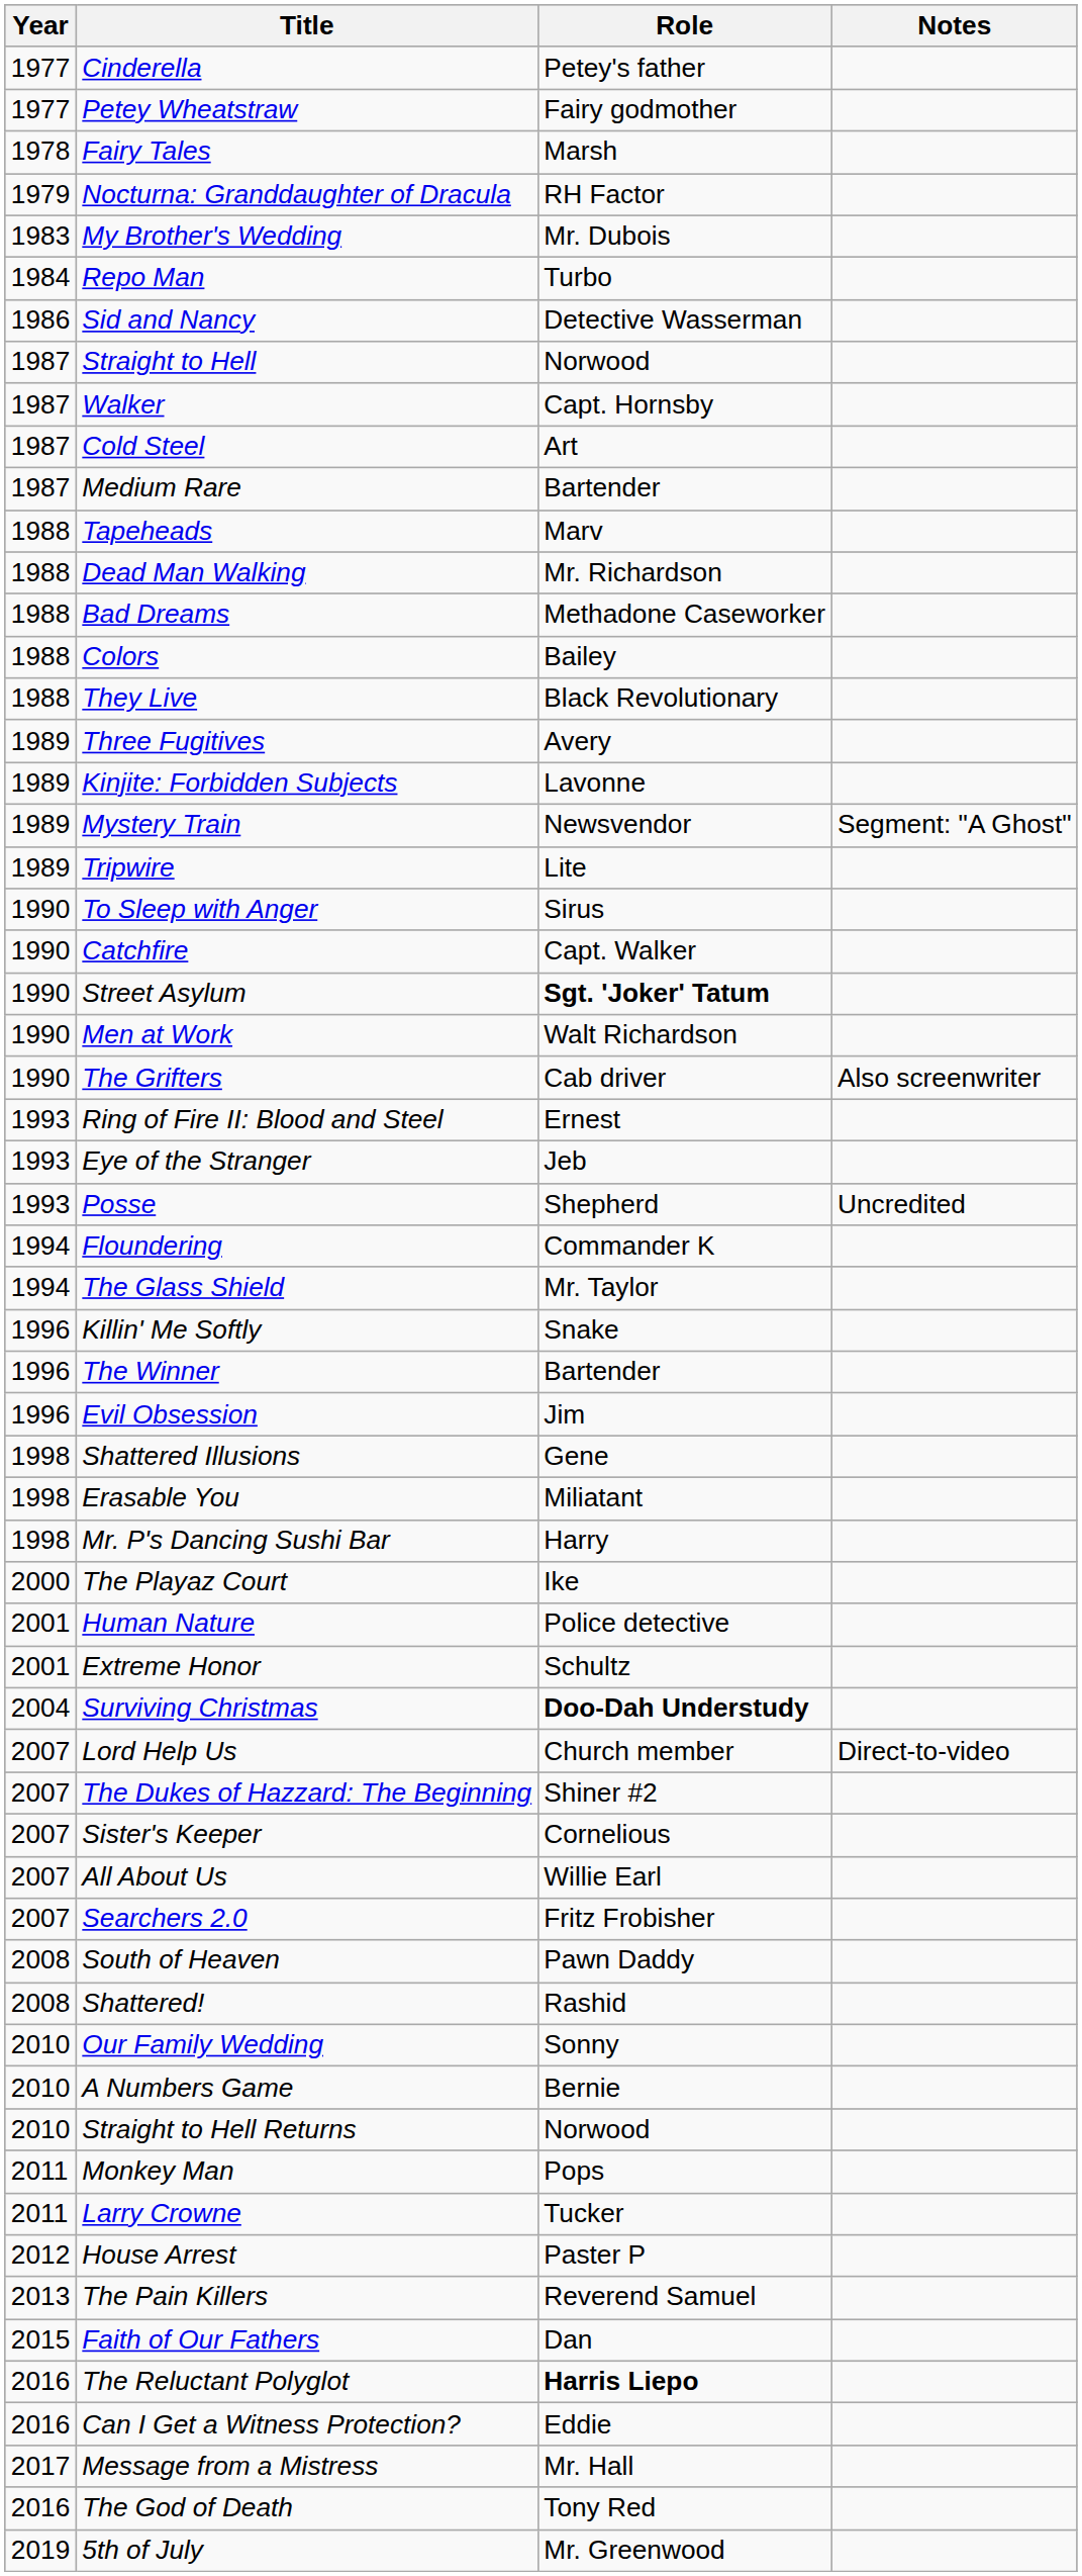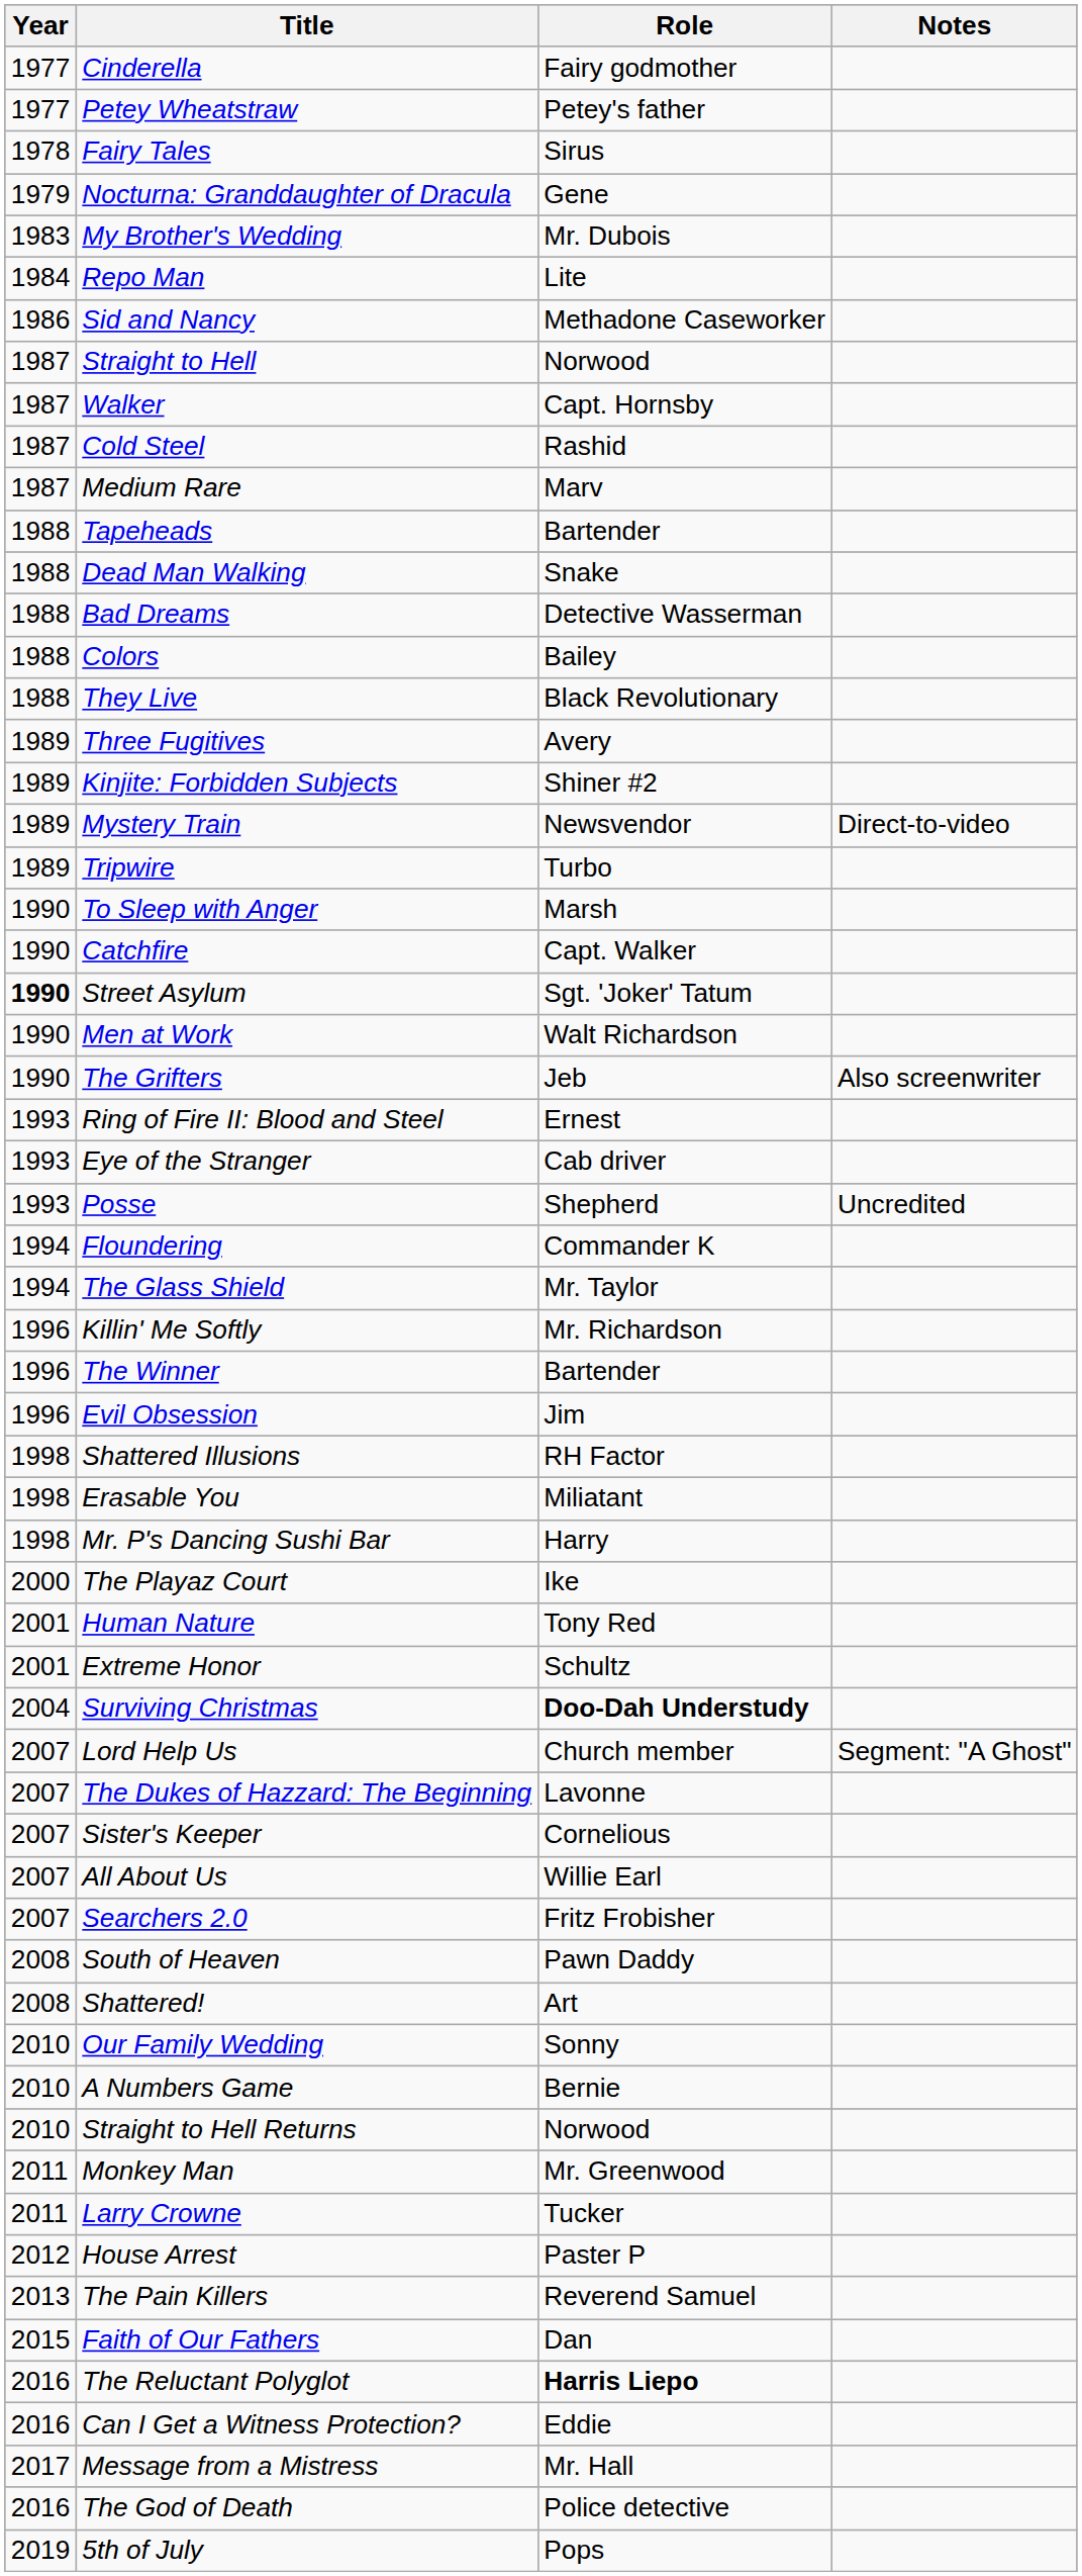Cinderella | Role: Petey's father -> Fairy godmother
Petey Wheatstraw | Role: Fairy godmother -> Petey's father
Fairy Tales | Role: Marsh -> Sirus
Nocturna: Granddaughter of Dracula | Role: RH Factor -> Gene
Repo Man | Role: Turbo -> Lite
Sid and Nancy | Role: Detective Wasserman -> Methadone Caseworker
Cold Steel | Role: Art -> Rashid
Medium Rare | Role: Bartender -> Marv
Tapeheads | Role: Marv -> Bartender
Dead Man Walking | Role: Mr. Richardson -> Snake
Bad Dreams | Role: Methadone Caseworker -> Detective Wasserman
Kinjite: Forbidden Subjects | Role: Lavonne -> Shiner #2
Mystery Train | Notes: Segment: "A Ghost" -> Direct-to-video
Tripwire | Role: Lite -> Turbo
To Sleep with Anger | Role: Sirus -> Marsh
Street Asylum | Year: normal -> bold
Street Asylum | Role: bold -> normal
The Grifters | Role: Cab driver -> Jeb
Eye of the Stranger | Role: Jeb -> Cab driver
Killin' Me Softly | Role: Snake -> Mr. Richardson
Shattered Illusions | Role: Gene -> RH Factor
Human Nature | Role: Police detective -> Tony Red
Lord Help Us | Notes: Direct-to-video -> Segment: "A Ghost"
The Dukes of Hazzard: The Beginning | Role: Shiner #2 -> Lavonne
Shattered! | Role: Rashid -> Art
Monkey Man | Role: Pops -> Mr. Greenwood
The God of Death | Role: Tony Red -> Police detective
5th of July | Role: Mr. Greenwood -> Pops
